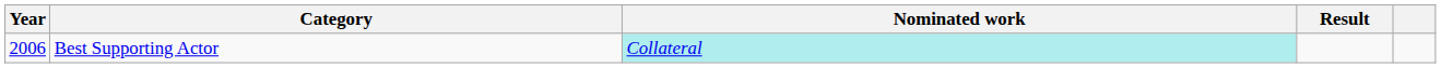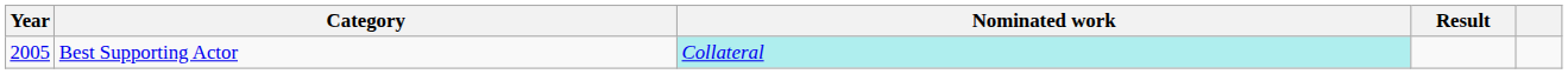Best Supporting Actor | Year: 2006 -> 2005
